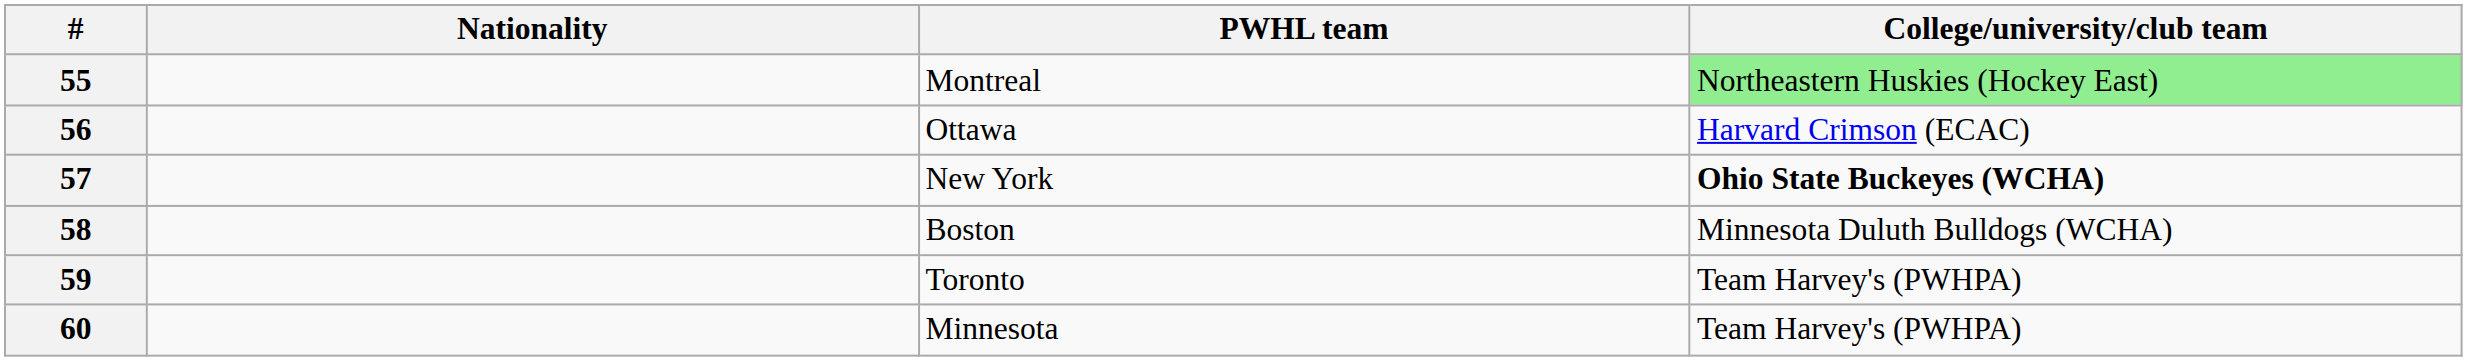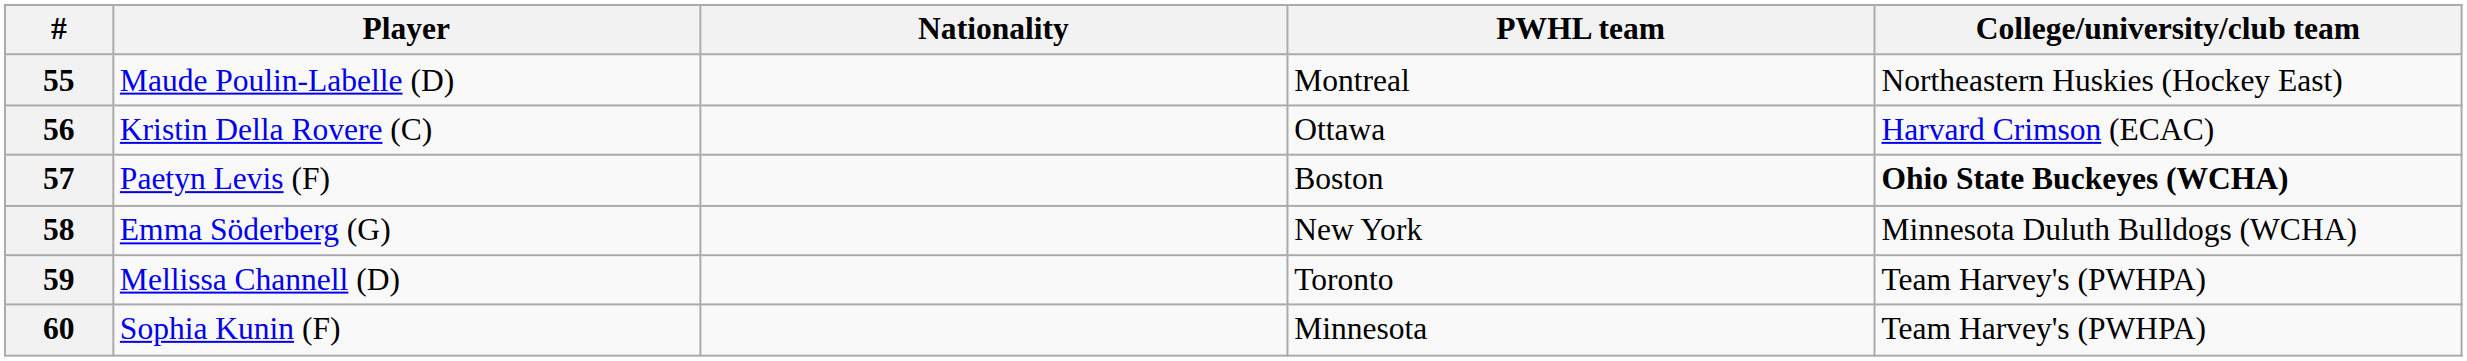+ column: Player | Maude Poulin-Labelle (D) | Kristin Della Rovere (C) | Paetyn Levis (F) | Emma Söderberg (G) | Mellissa Channell (D) | Sophia Kunin (F)
55 | College/university/club team: lightgreen background -> no background
57 | PWHL team: New York -> Boston
58 | PWHL team: Boston -> New York
